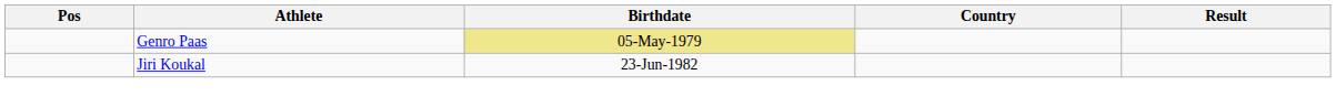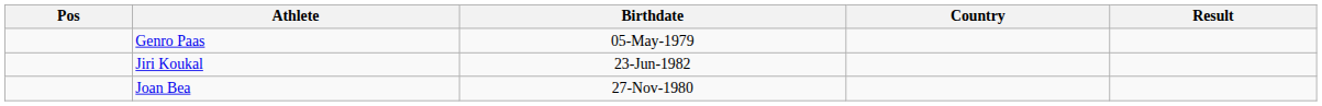Genro Paas | Birthdate: khaki background -> no background
+ row: Joan Bea | 27-Nov-1980
